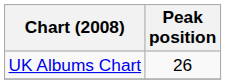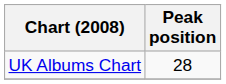UK Albums Chart | Peak position: 26 -> 28
